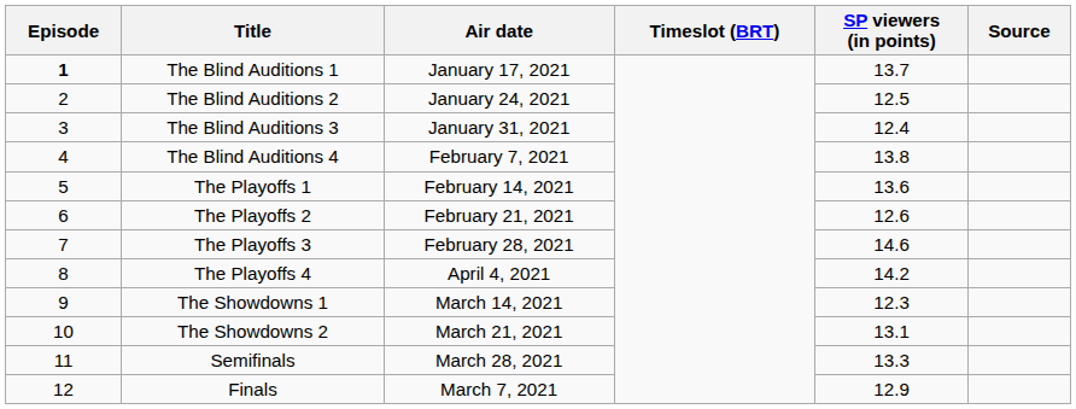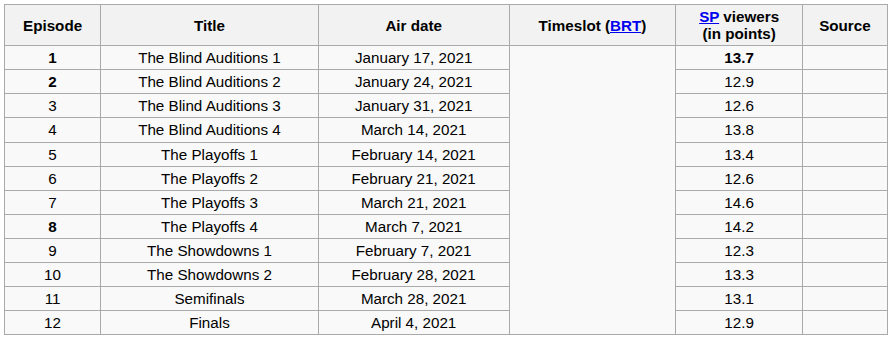The Blind Auditions 1 | SP viewers (in points): normal -> bold
The Blind Auditions 2 | Episode: normal -> bold
The Blind Auditions 2 | SP viewers (in points): 12.5 -> 12.9
The Blind Auditions 3 | SP viewers (in points): 12.4 -> 12.6
The Blind Auditions 4 | Air date: February 7, 2021 -> March 14, 2021
The Playoffs 1 | SP viewers (in points): 13.6 -> 13.4
The Playoffs 3 | Air date: February 28, 2021 -> March 21, 2021
The Playoffs 4 | Episode: normal -> bold
The Playoffs 4 | Air date: April 4, 2021 -> March 7, 2021
The Showdowns 1 | Air date: March 14, 2021 -> February 7, 2021
The Showdowns 2 | Air date: March 21, 2021 -> February 28, 2021
The Showdowns 2 | SP viewers (in points): 13.1 -> 13.3
Semifinals | SP viewers (in points): 13.3 -> 13.1
Finals | Air date: March 7, 2021 -> April 4, 2021
